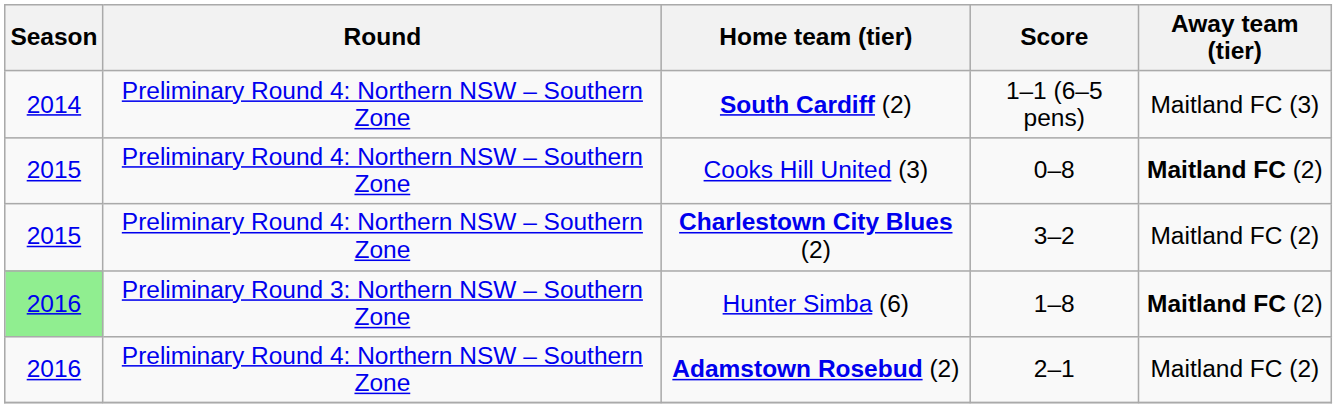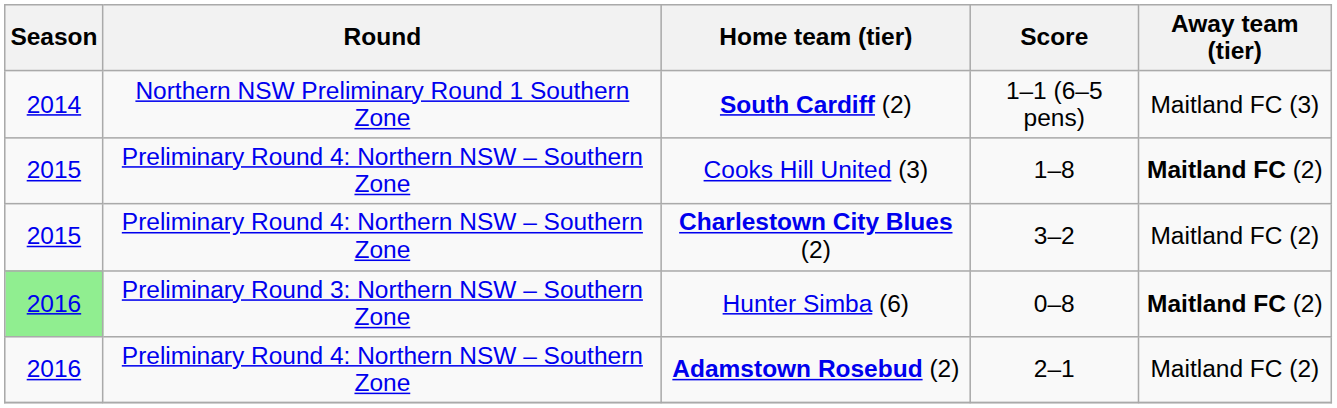South Cardiff (2) | Round: Preliminary Round 4: Northern NSW – Southern Zone -> Northern NSW Preliminary Round 1 Southern Zone
Cooks Hill United (3) | Score: 0–8 -> 1–8
Hunter Simba (6) | Score: 1–8 -> 0–8
